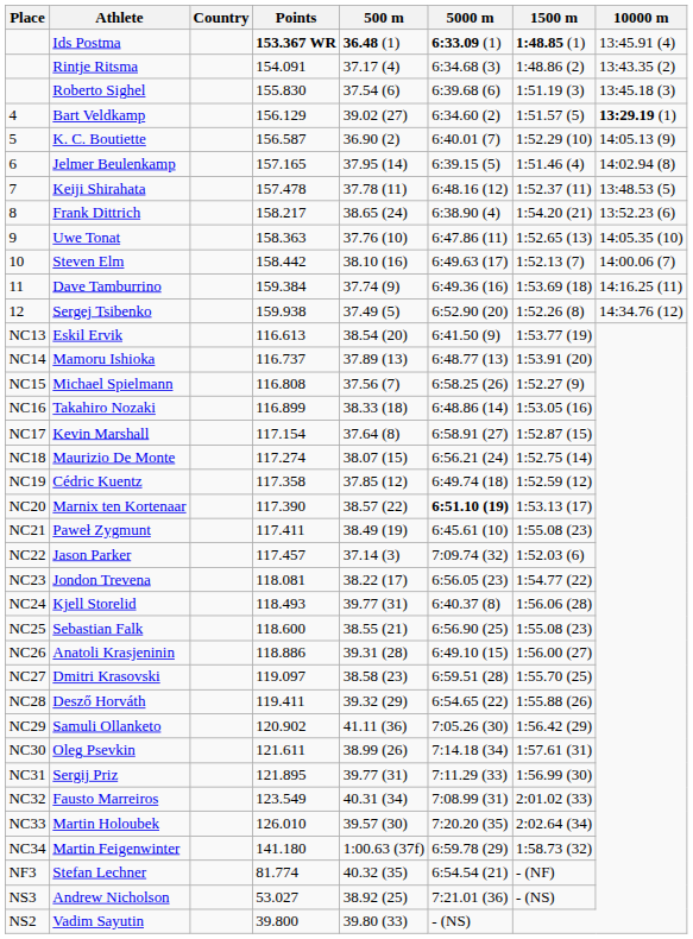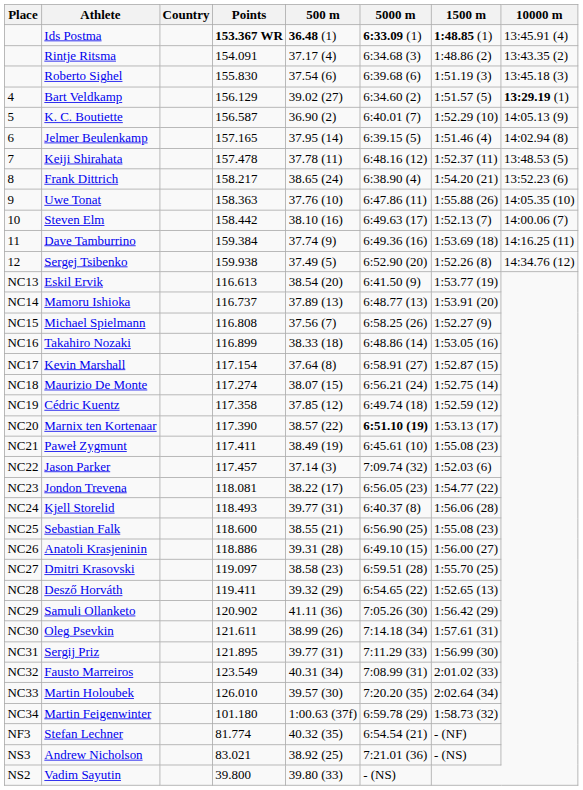Uwe Tonat | 1500 m: 1:52.65 (13) -> 1:55.88 (26)
Desző Horváth | 1500 m: 1:55.88 (26) -> 1:52.65 (13)
Martin Feigenwinter | Points: 141.180 -> 101.180
Andrew Nicholson | Points: 53.027 -> 83.021
